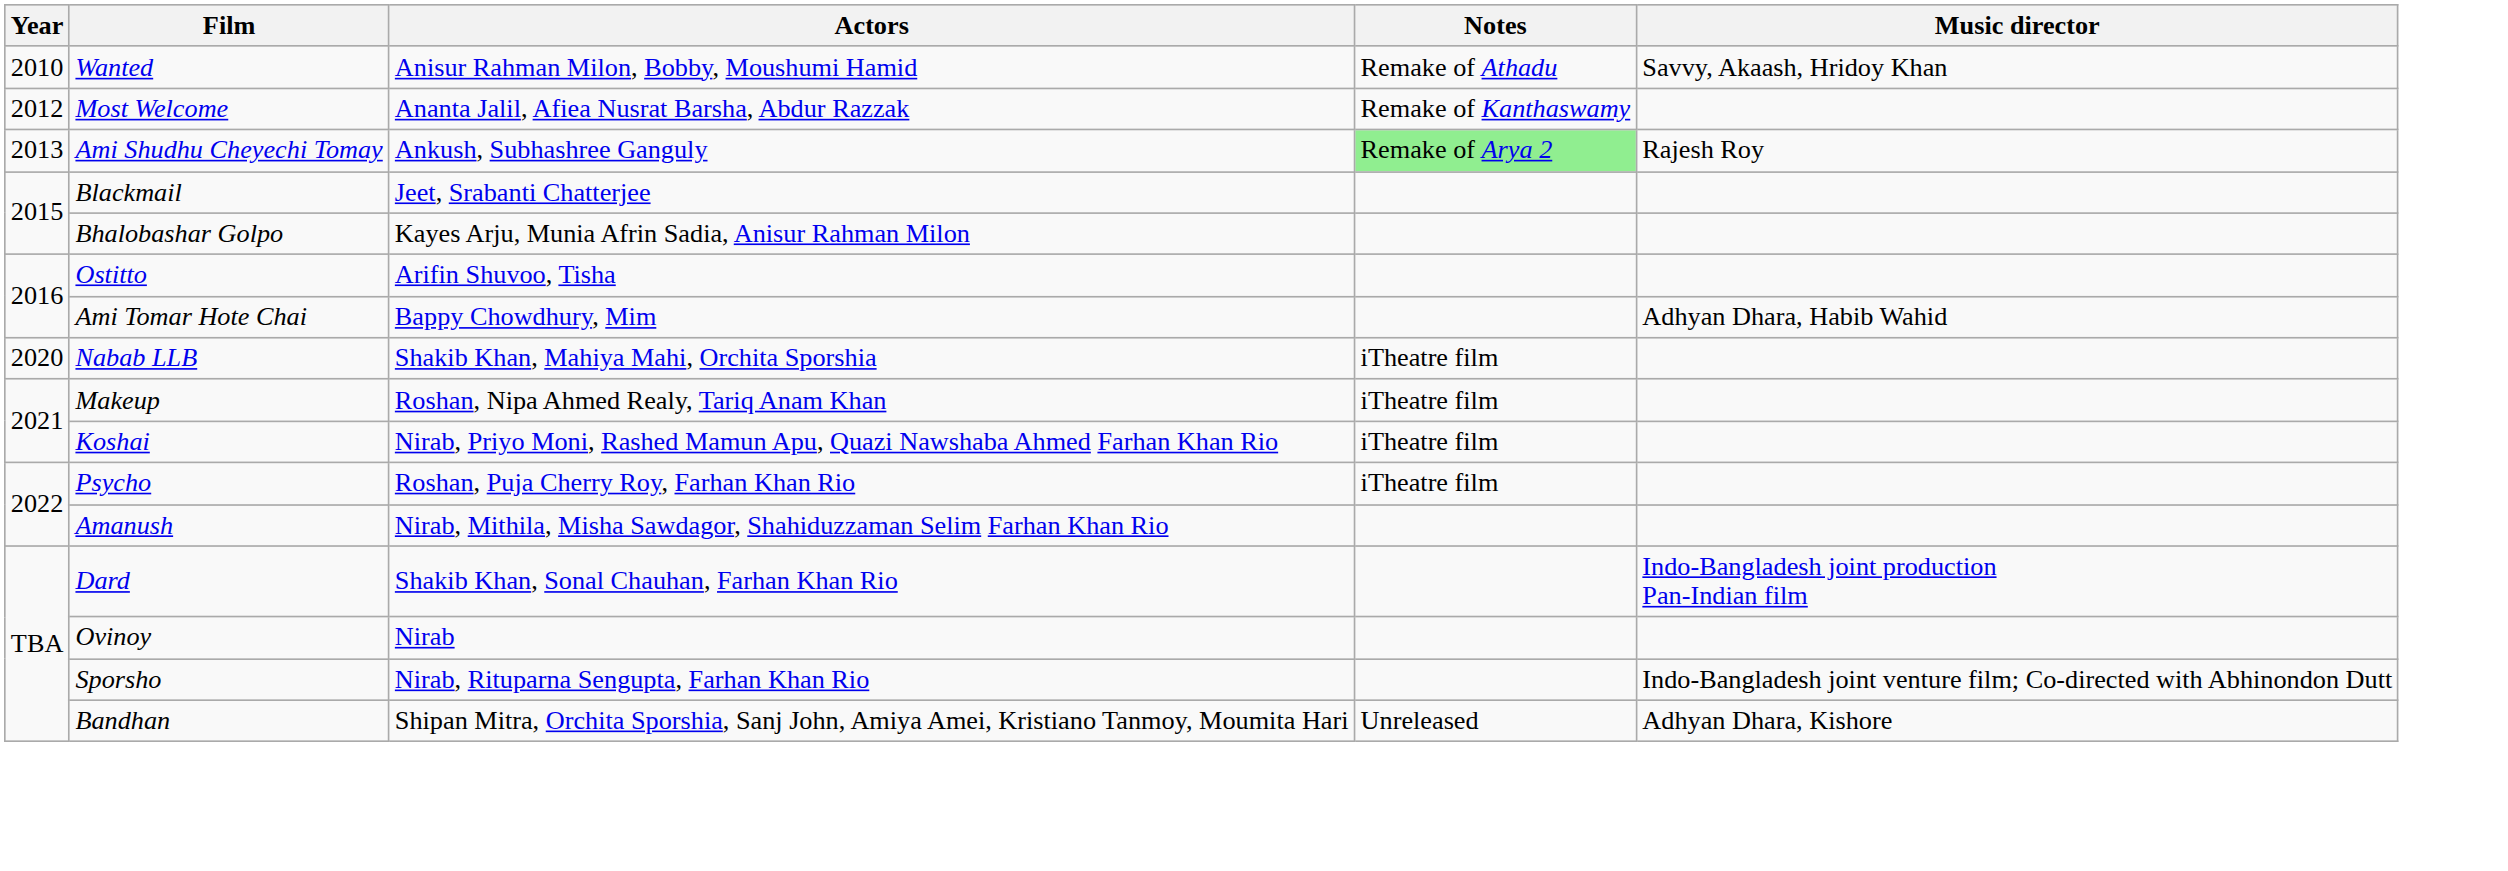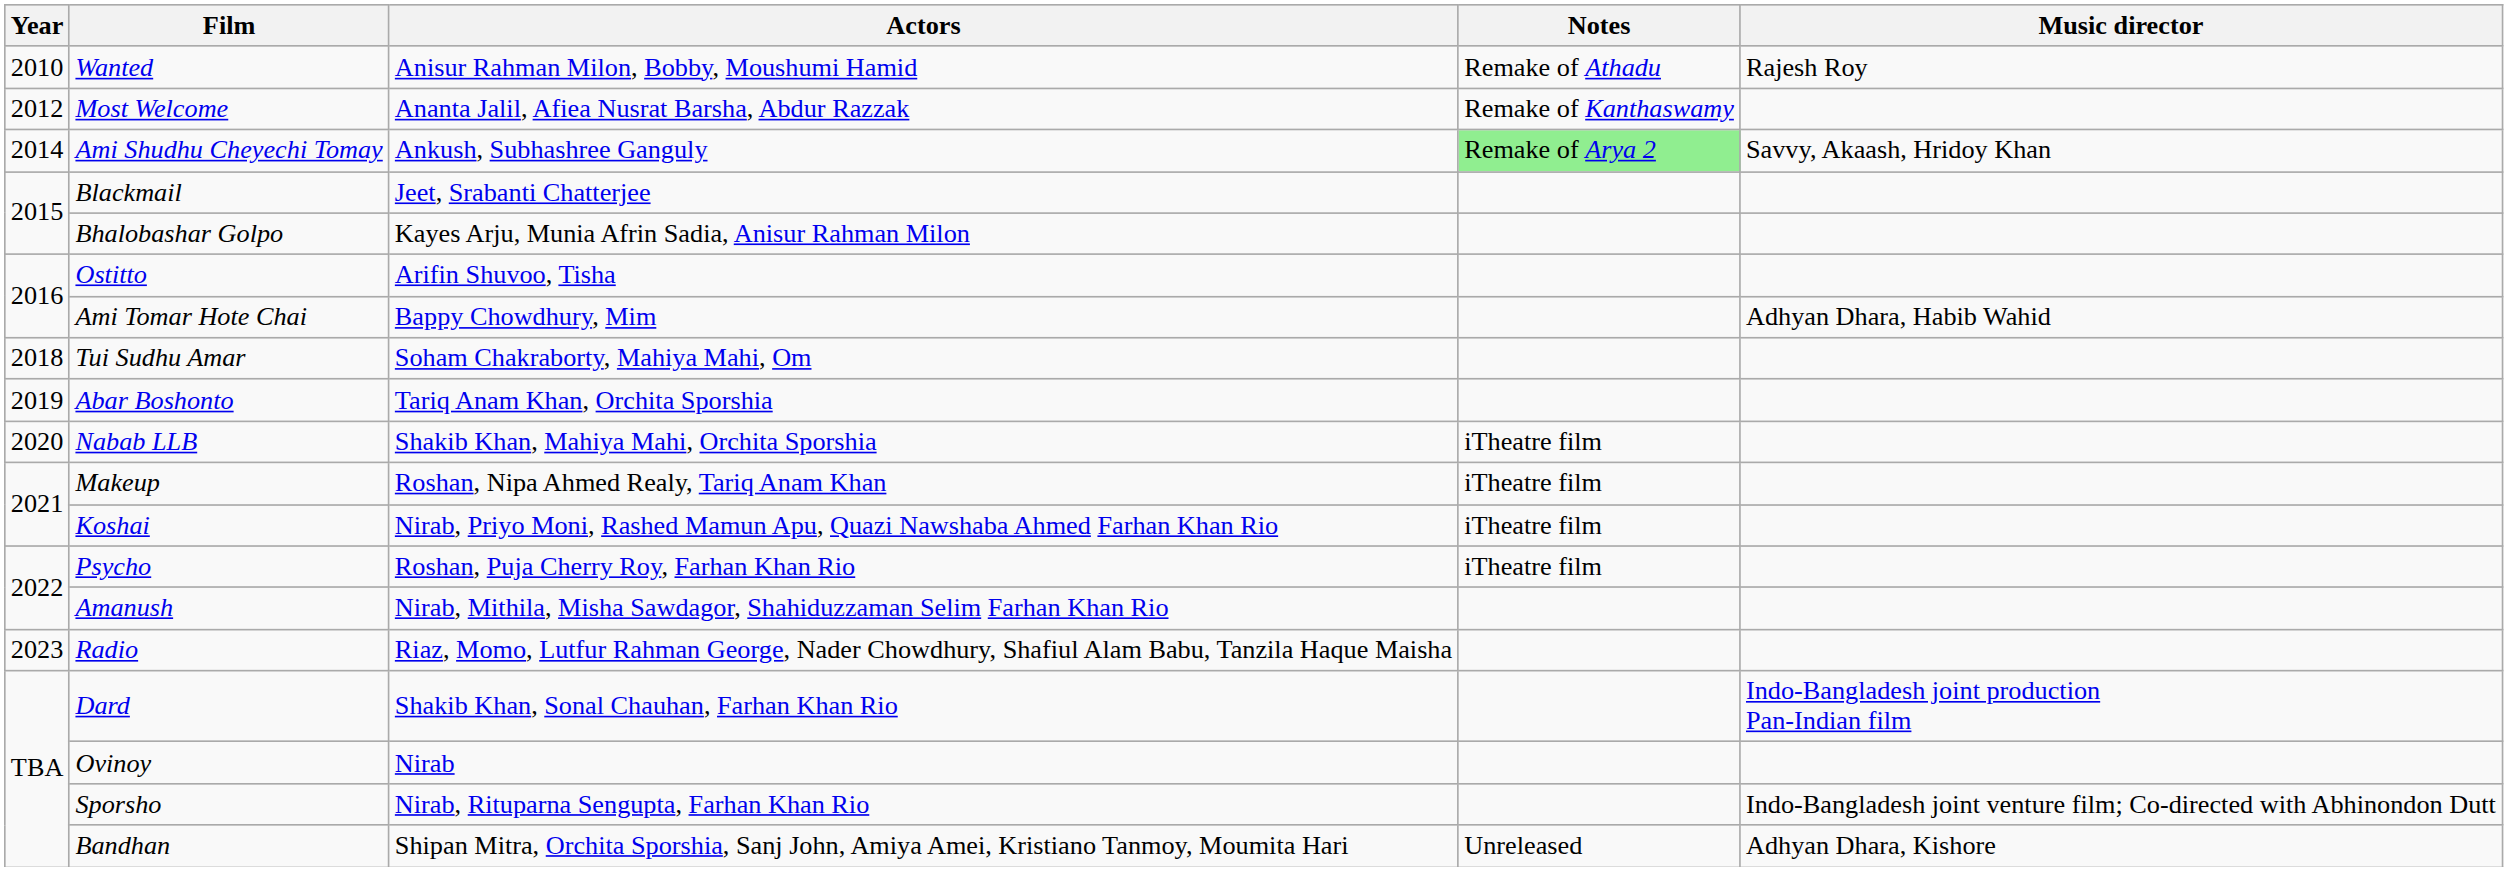Wanted | Music director: Savvy, Akaash, Hridoy Khan -> Rajesh Roy
Ami Shudhu Cheyechi Tomay | Year: 2013 -> 2014
Ami Shudhu Cheyechi Tomay | Music director: Rajesh Roy -> Savvy, Akaash, Hridoy Khan
+ row: 2018 | Tui Sudhu Amar | Soham Chakraborty, Mahiya Mahi, Om
+ row: 2019 | Abar Boshonto | Tariq Anam Khan, Orchita Sporshia
+ row: 2023 | Radio | Riaz, Momo, Lutfur Rahman George, Nader Chowdhury, Shafiul Alam Babu, Tanzila Haque Maisha
